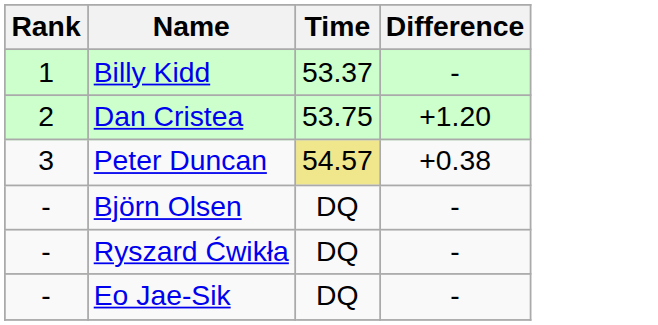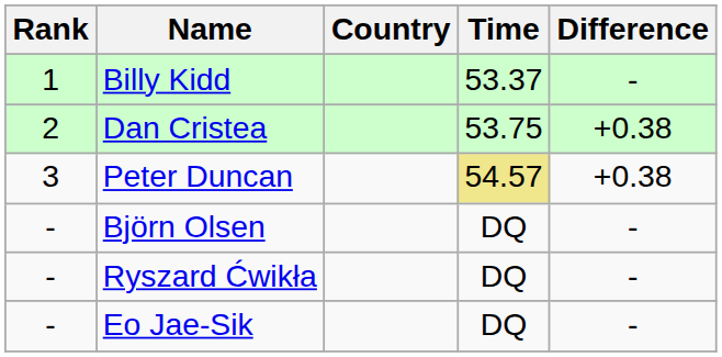+ column: Country
Dan Cristea | Difference: +1.20 -> +0.38
